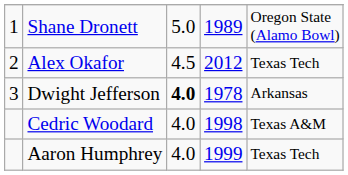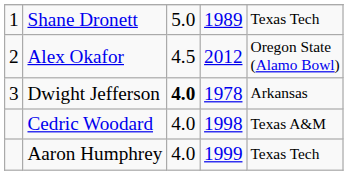Shane Dronett | column 5: Oregon State (Alamo Bowl) -> Texas Tech
Alex Okafor | column 5: Texas Tech -> Oregon State (Alamo Bowl)
